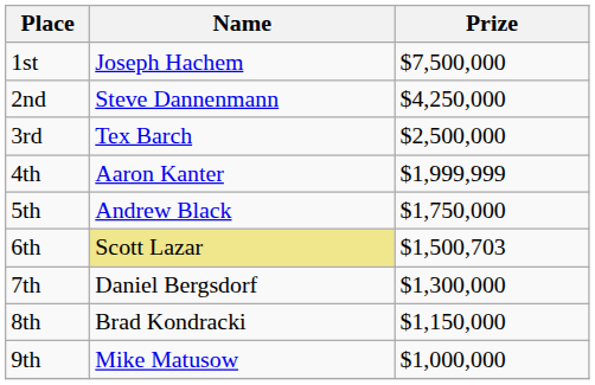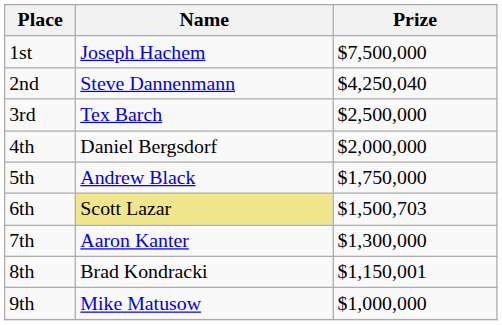2nd | Prize: $4,250,000 -> $4,250,040
4th | Name: Aaron Kanter -> Daniel Bergsdorf
4th | Prize: $1,999,999 -> $2,000,000
7th | Name: Daniel Bergsdorf -> Aaron Kanter
8th | Prize: $1,150,000 -> $1,150,001
